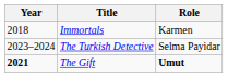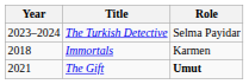rows swapped: The Turkish Detective <-> Immortals
The Gift | Year: bold -> normal
